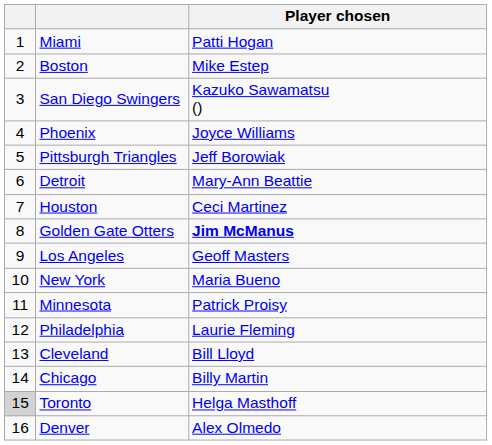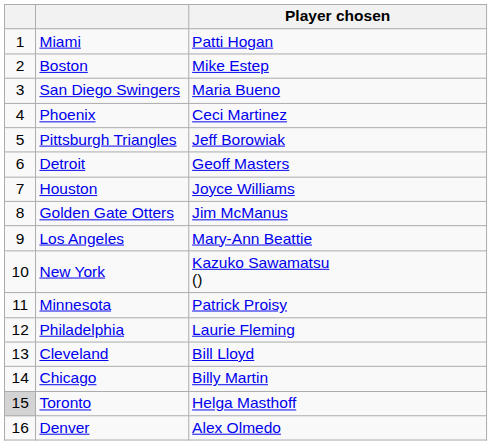San Diego Swingers | Player chosen: Kazuko Sawamatsu () -> Maria Bueno
Phoenix | Player chosen: Joyce Williams -> Ceci Martinez
Detroit | Player chosen: Mary-Ann Beattie -> Geoff Masters
Houston | Player chosen: Ceci Martinez -> Joyce Williams
Golden Gate Otters | Player chosen: bold -> normal
Los Angeles | Player chosen: Geoff Masters -> Mary-Ann Beattie
New York | Player chosen: Maria Bueno -> Kazuko Sawamatsu ()
